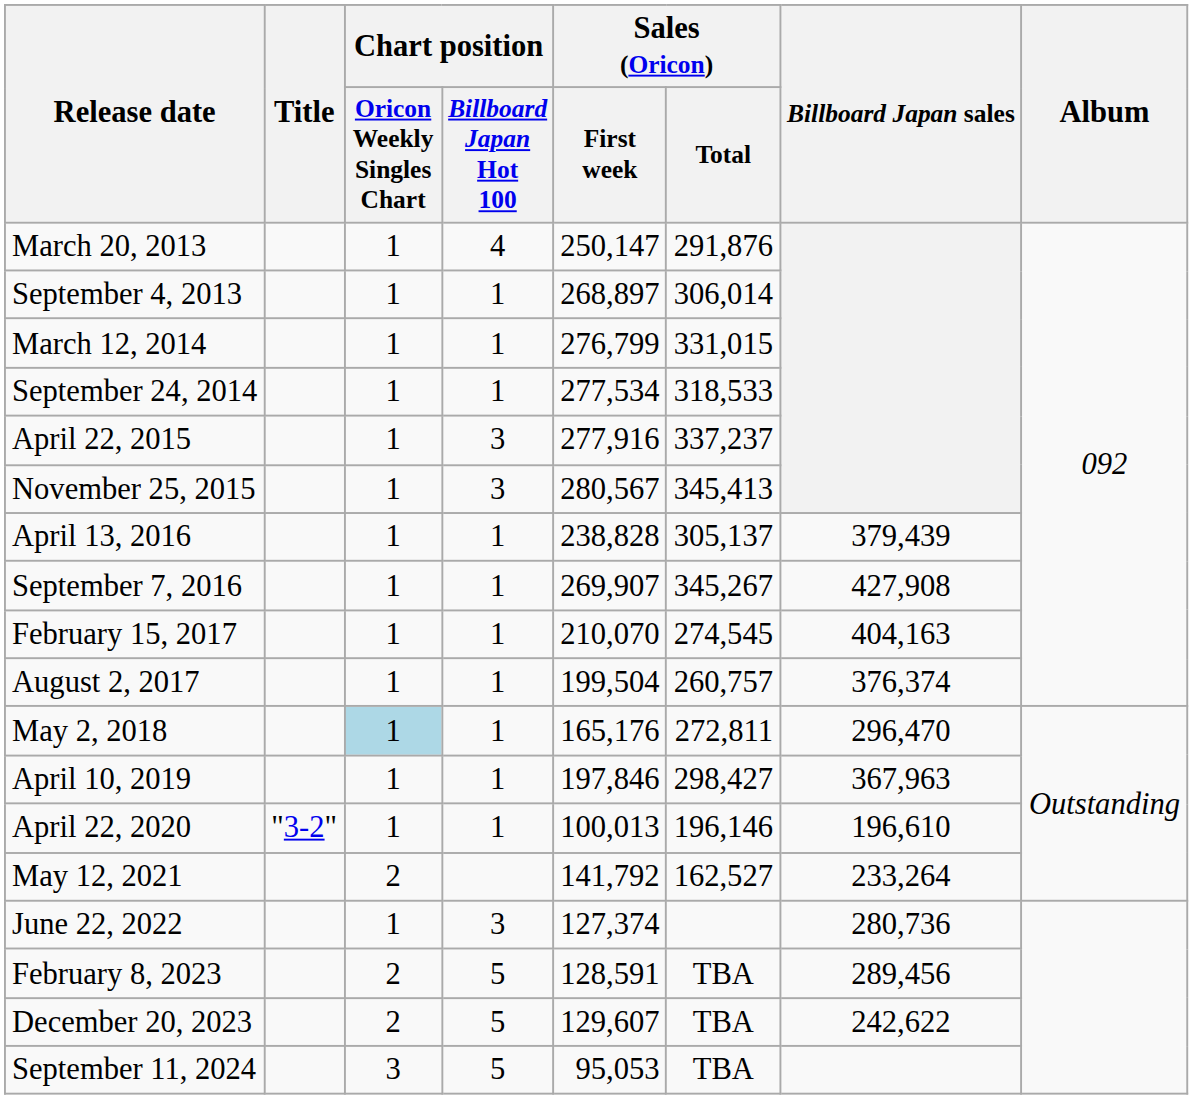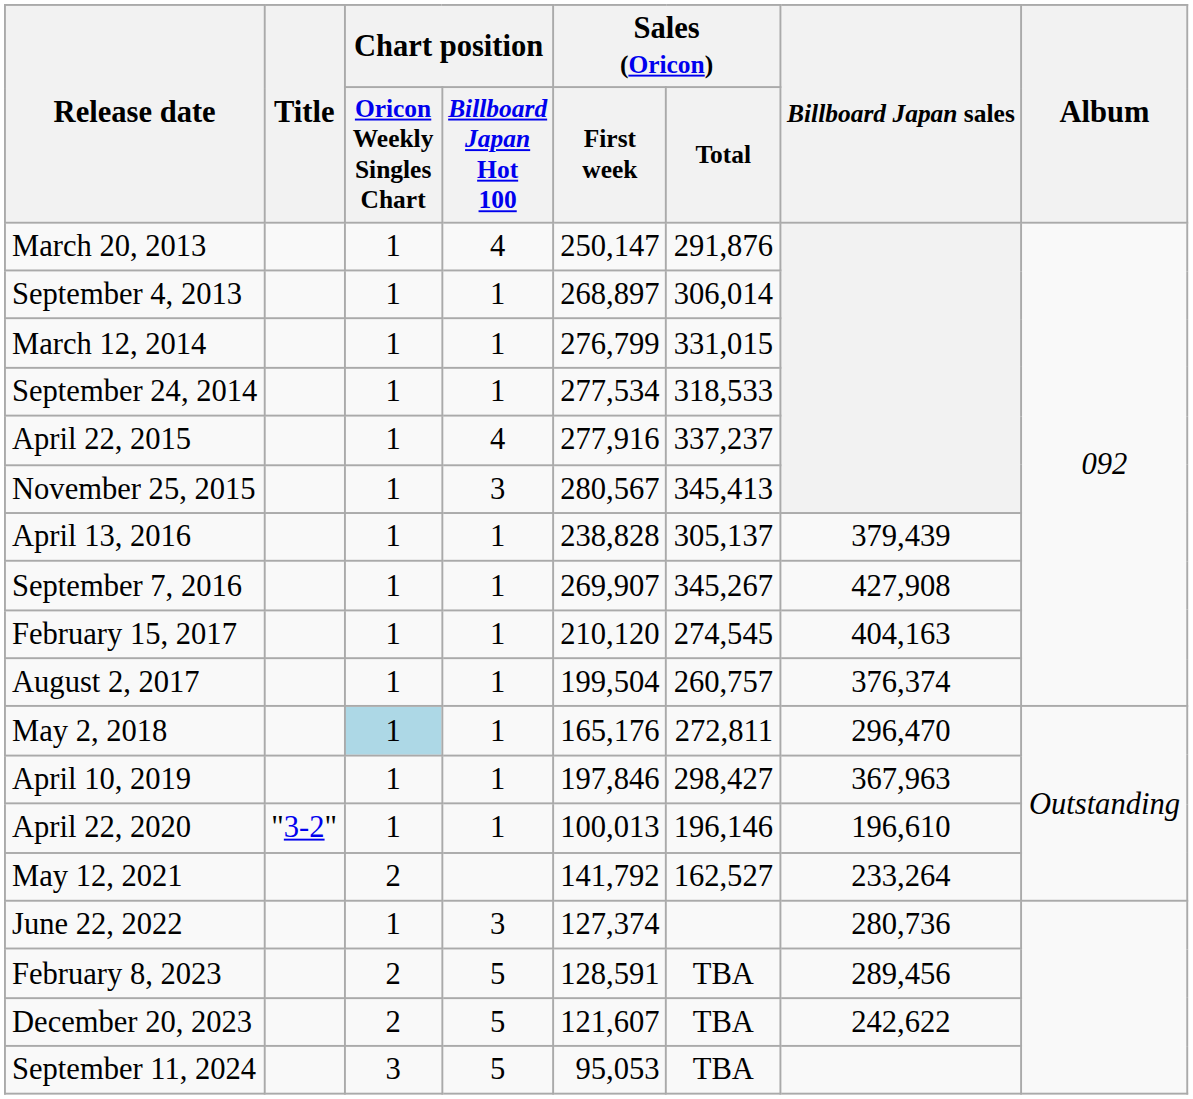April 22, 2015 | Chart position / Billboard Japan Hot 100: 3 -> 4
February 15, 2017 | Sales (Oricon) / First week: 210,070 -> 210,120
December 20, 2023 | Sales (Oricon) / First week: 129,607 -> 121,607
